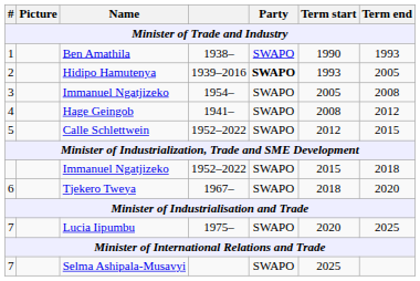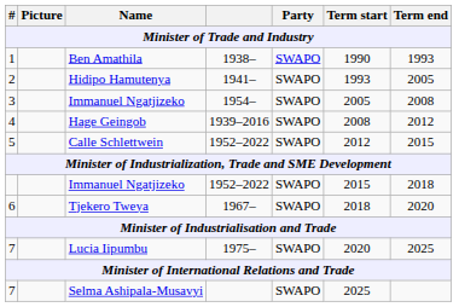2 | column 4: 1939–2016 -> 1941–
2 | Party: bold -> normal
4 | column 4: 1941– -> 1939–2016
